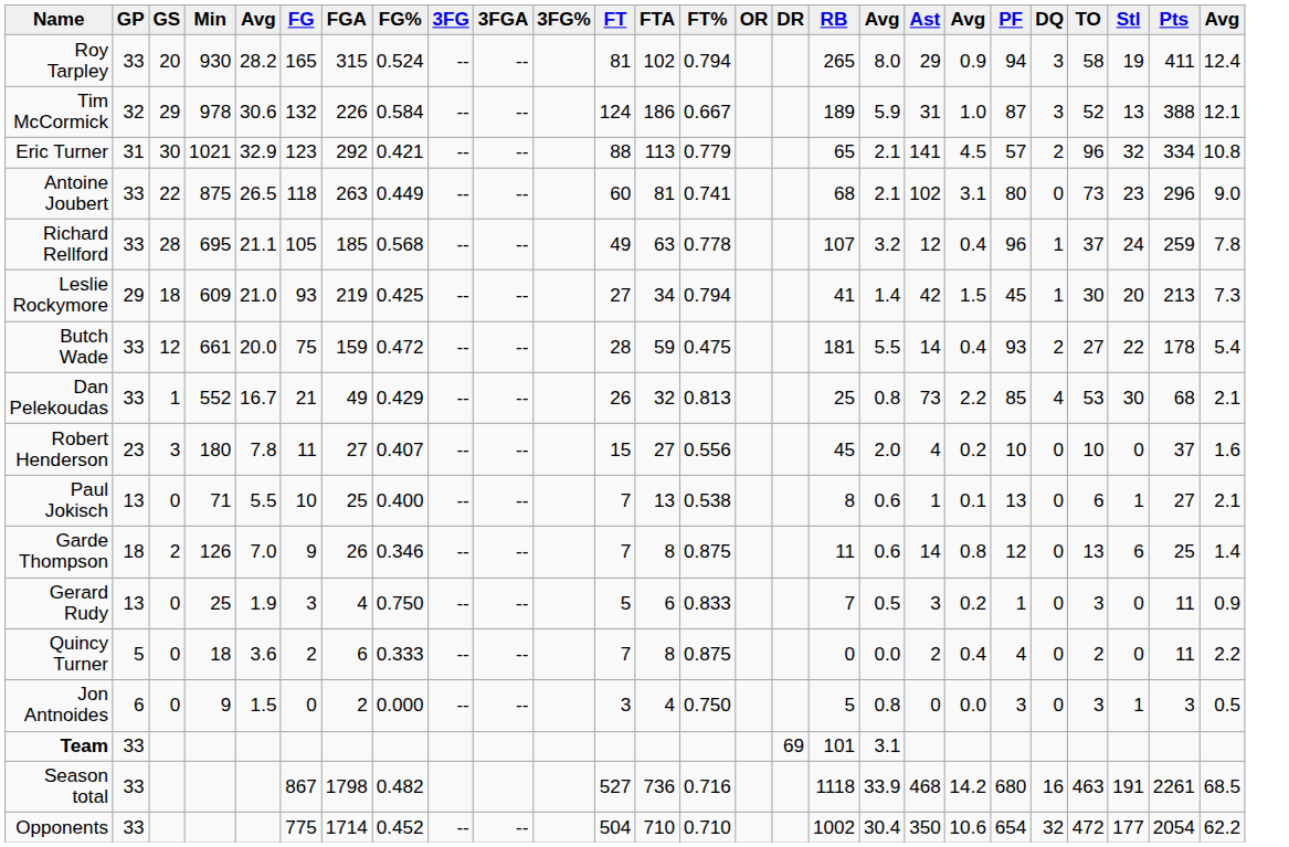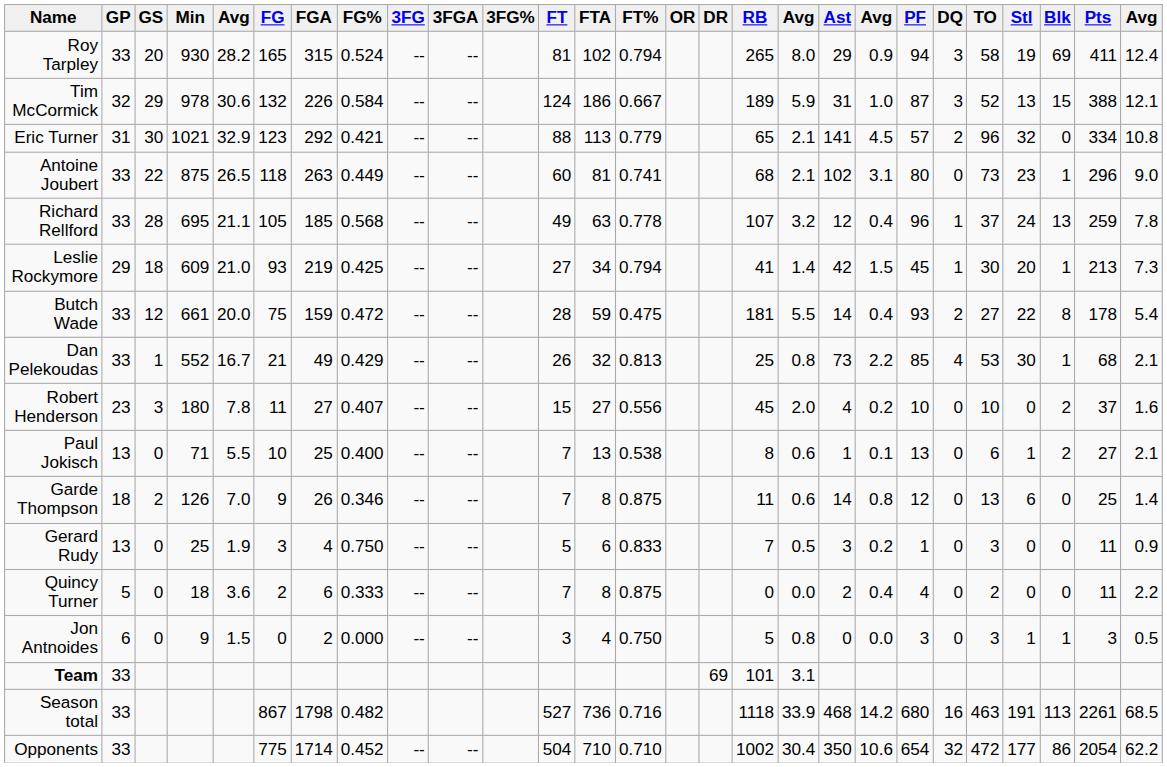+ column: Blk | 69 | 15 | 0 | 1 | 13 | 1 | 8 | 1 | 2 | 2 | 0 | 0 | 0 | 1 | 113 | 86
